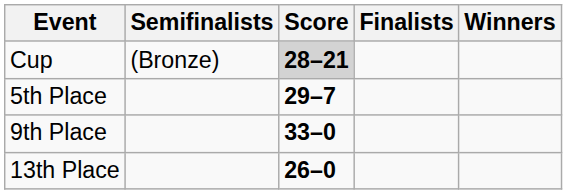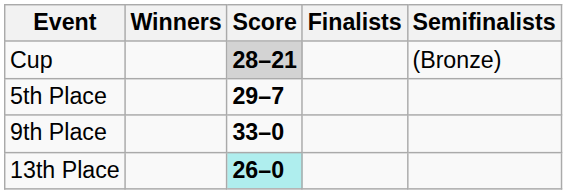columns swapped: Winners <-> Semifinalists
13th Place | Score: no background -> paleturquoise background
